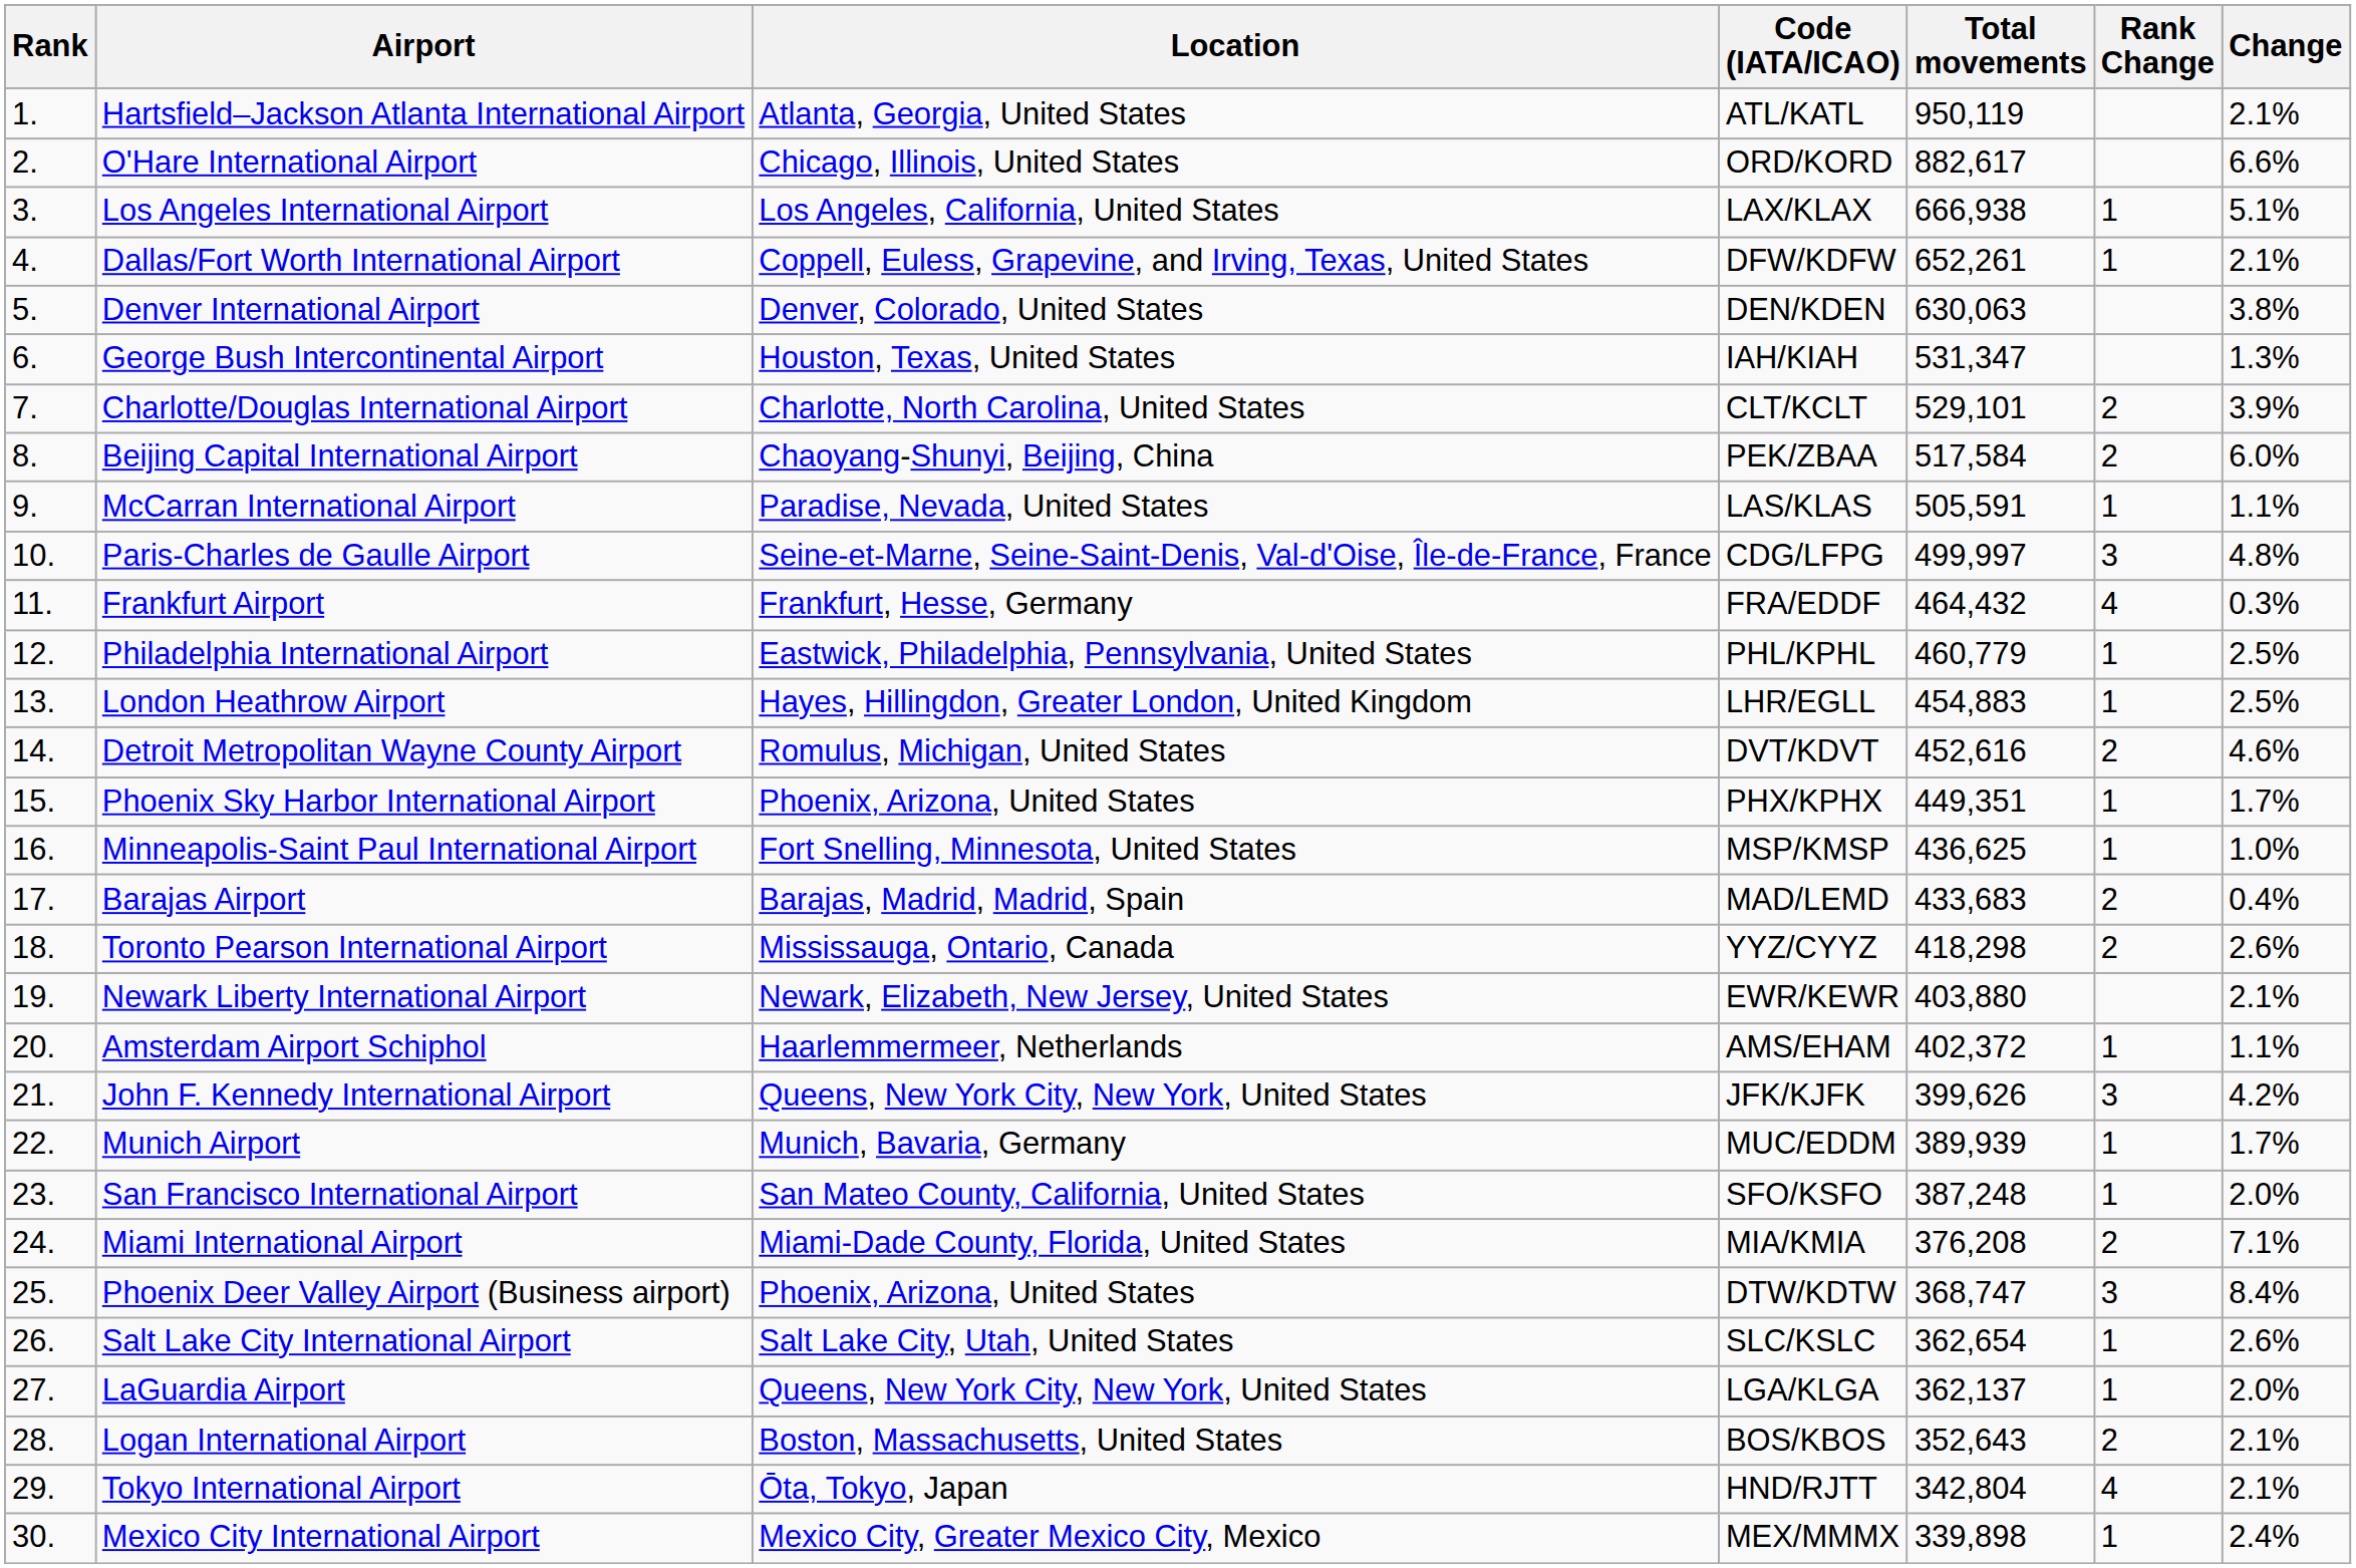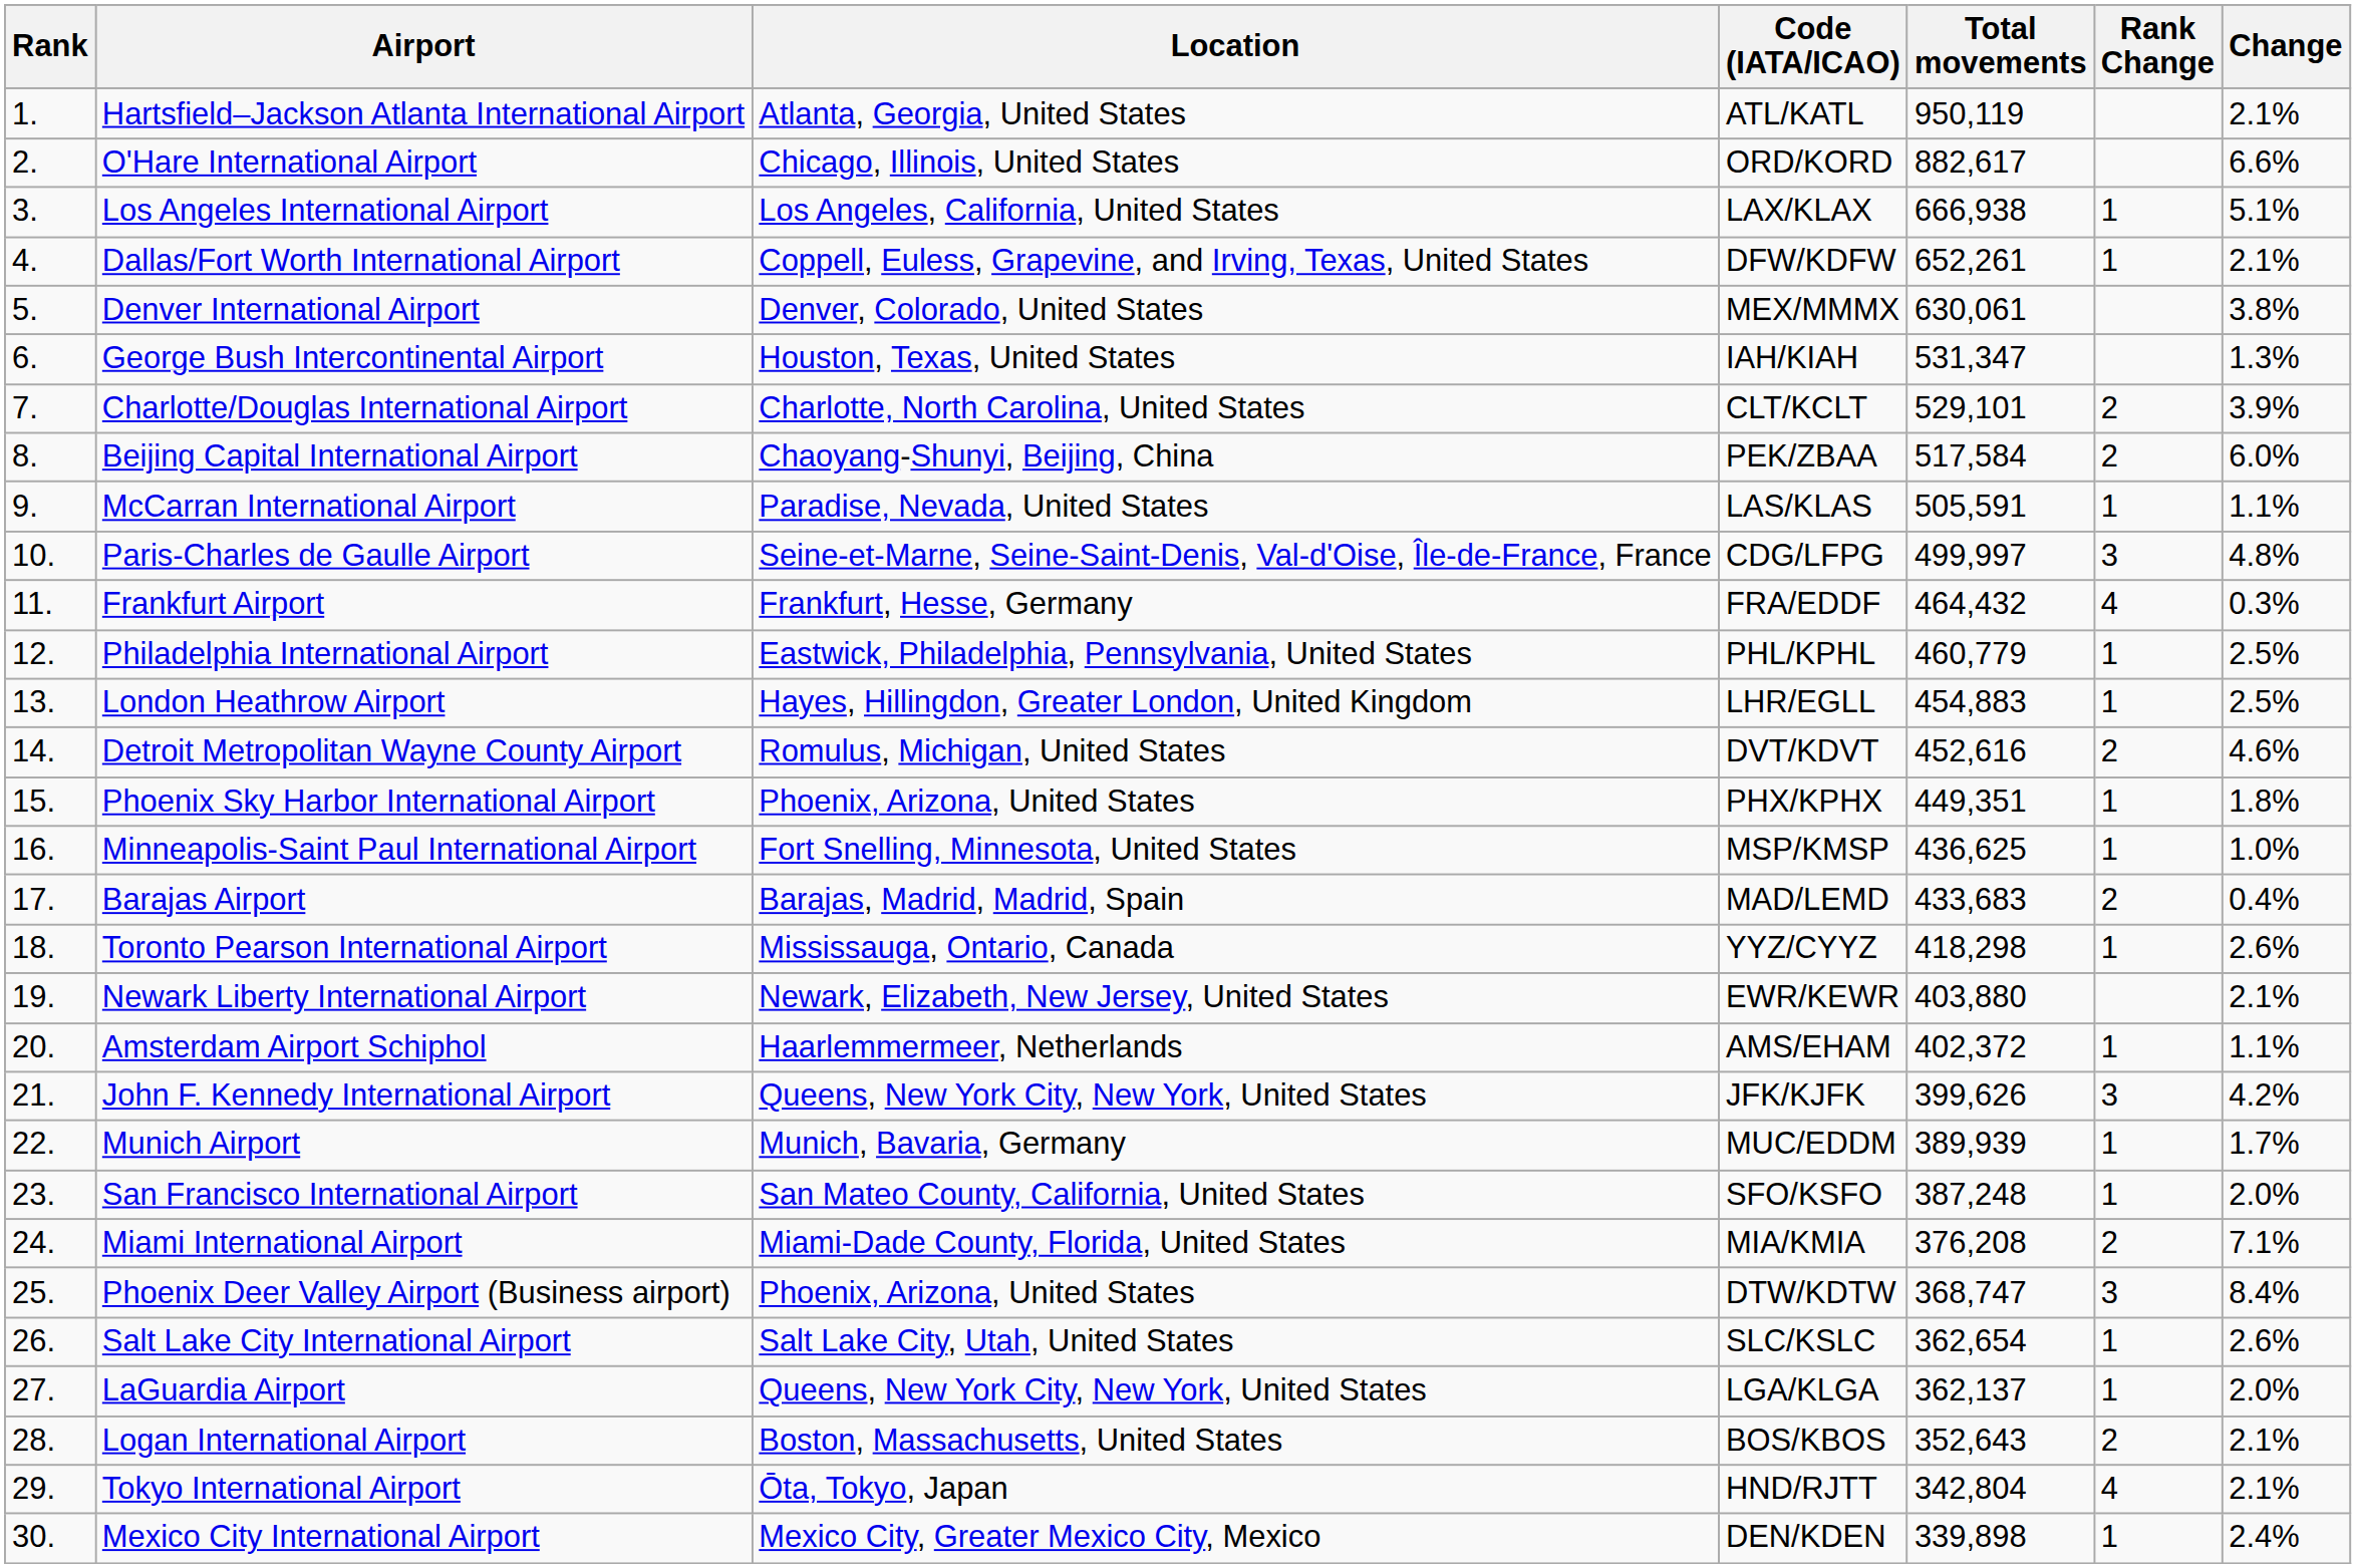Denver International Airport | Code (IATA/ICAO): DEN/KDEN -> MEX/MMMX
Denver International Airport | Total movements: 630,063 -> 630,061
Phoenix Sky Harbor International Airport | Change: 1.7% -> 1.8%
Toronto Pearson International Airport | Rank Change: 2 -> 1
Mexico City International Airport | Code (IATA/ICAO): MEX/MMMX -> DEN/KDEN
